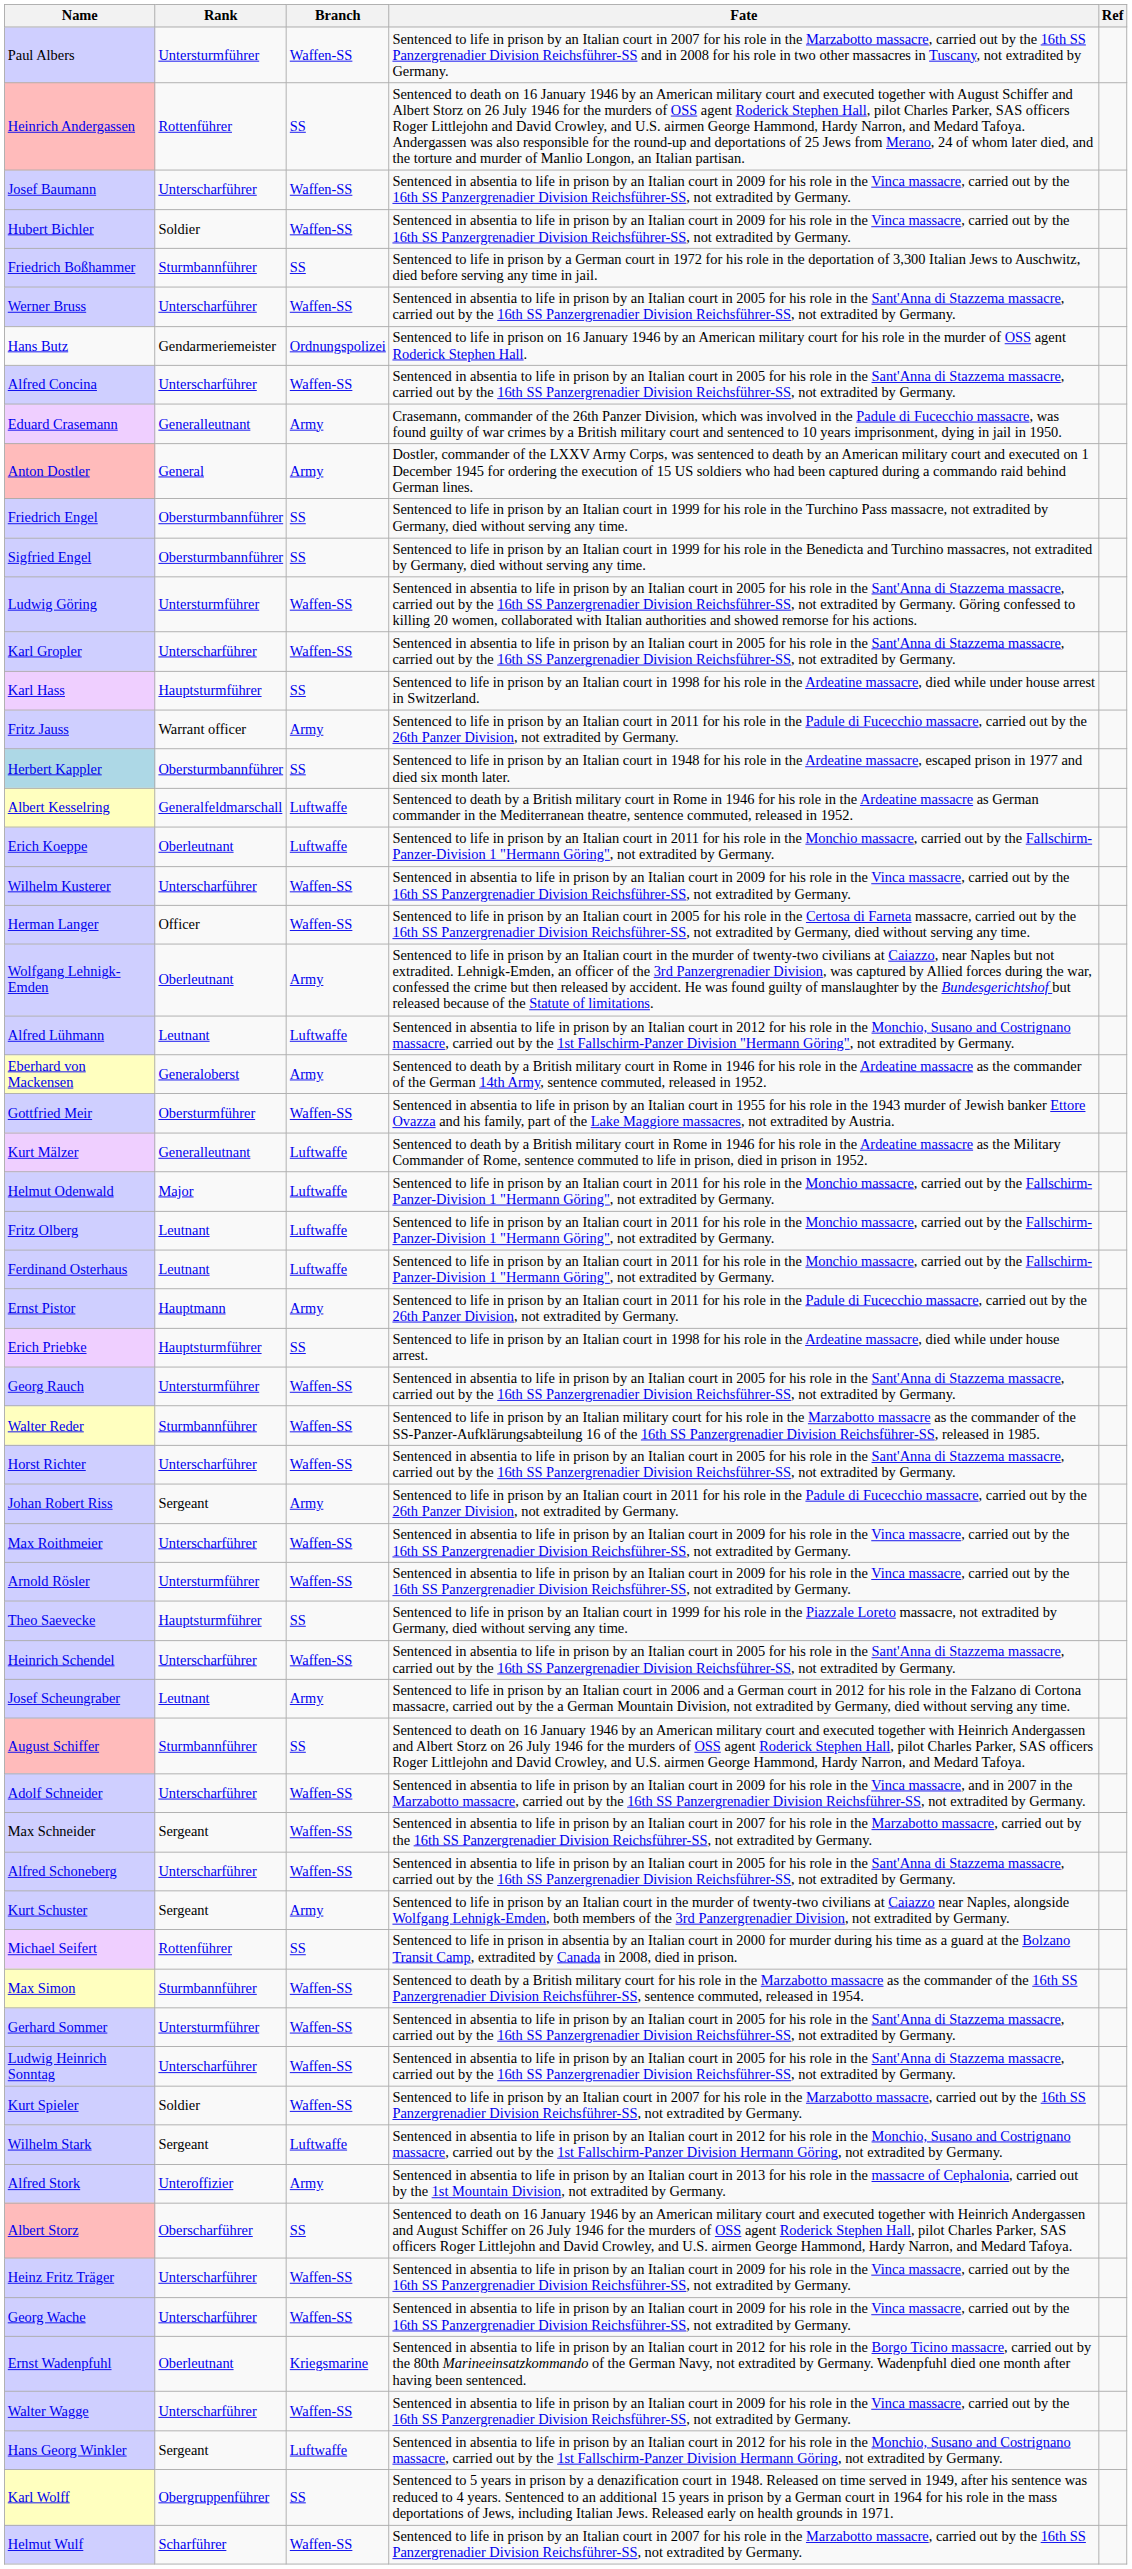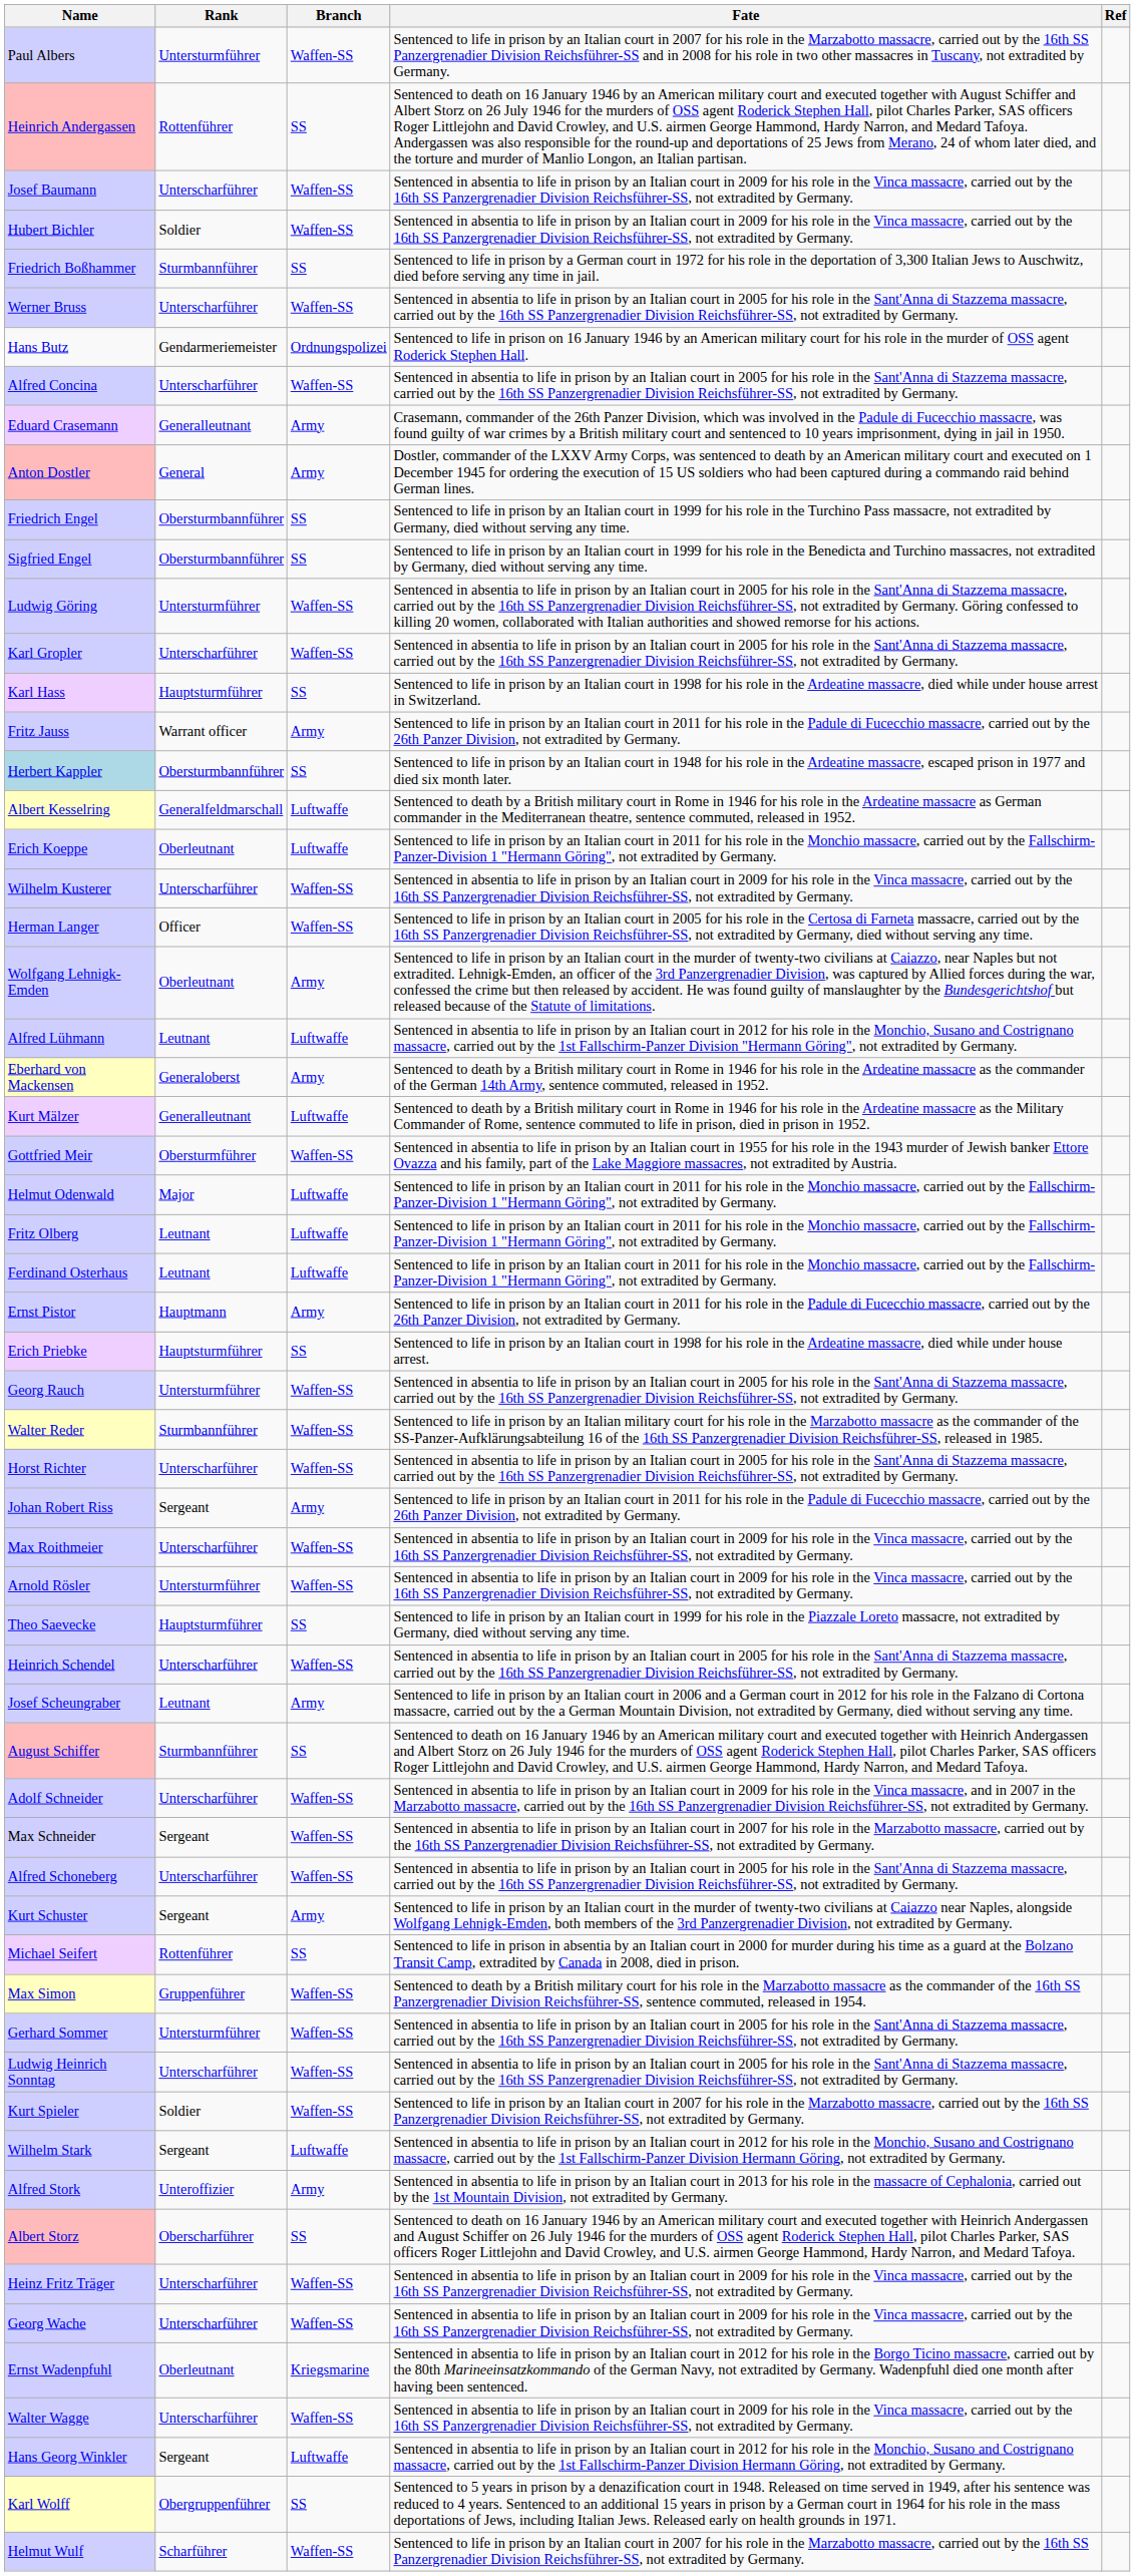rows swapped: Kurt Mälzer <-> Gottfried Meir
Max Simon | Rank: Sturmbannführer -> Gruppenführer
